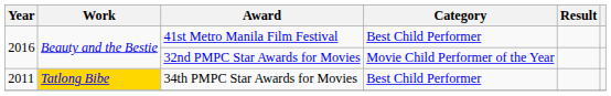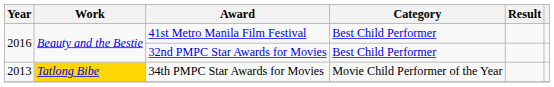32nd PMPC Star Awards for Movies | Category: Movie Child Performer of the Year -> Best Child Performer
34th PMPC Star Awards for Movies | Year: 2011 -> 2013
34th PMPC Star Awards for Movies | Category: Best Child Performer -> Movie Child Performer of the Year
